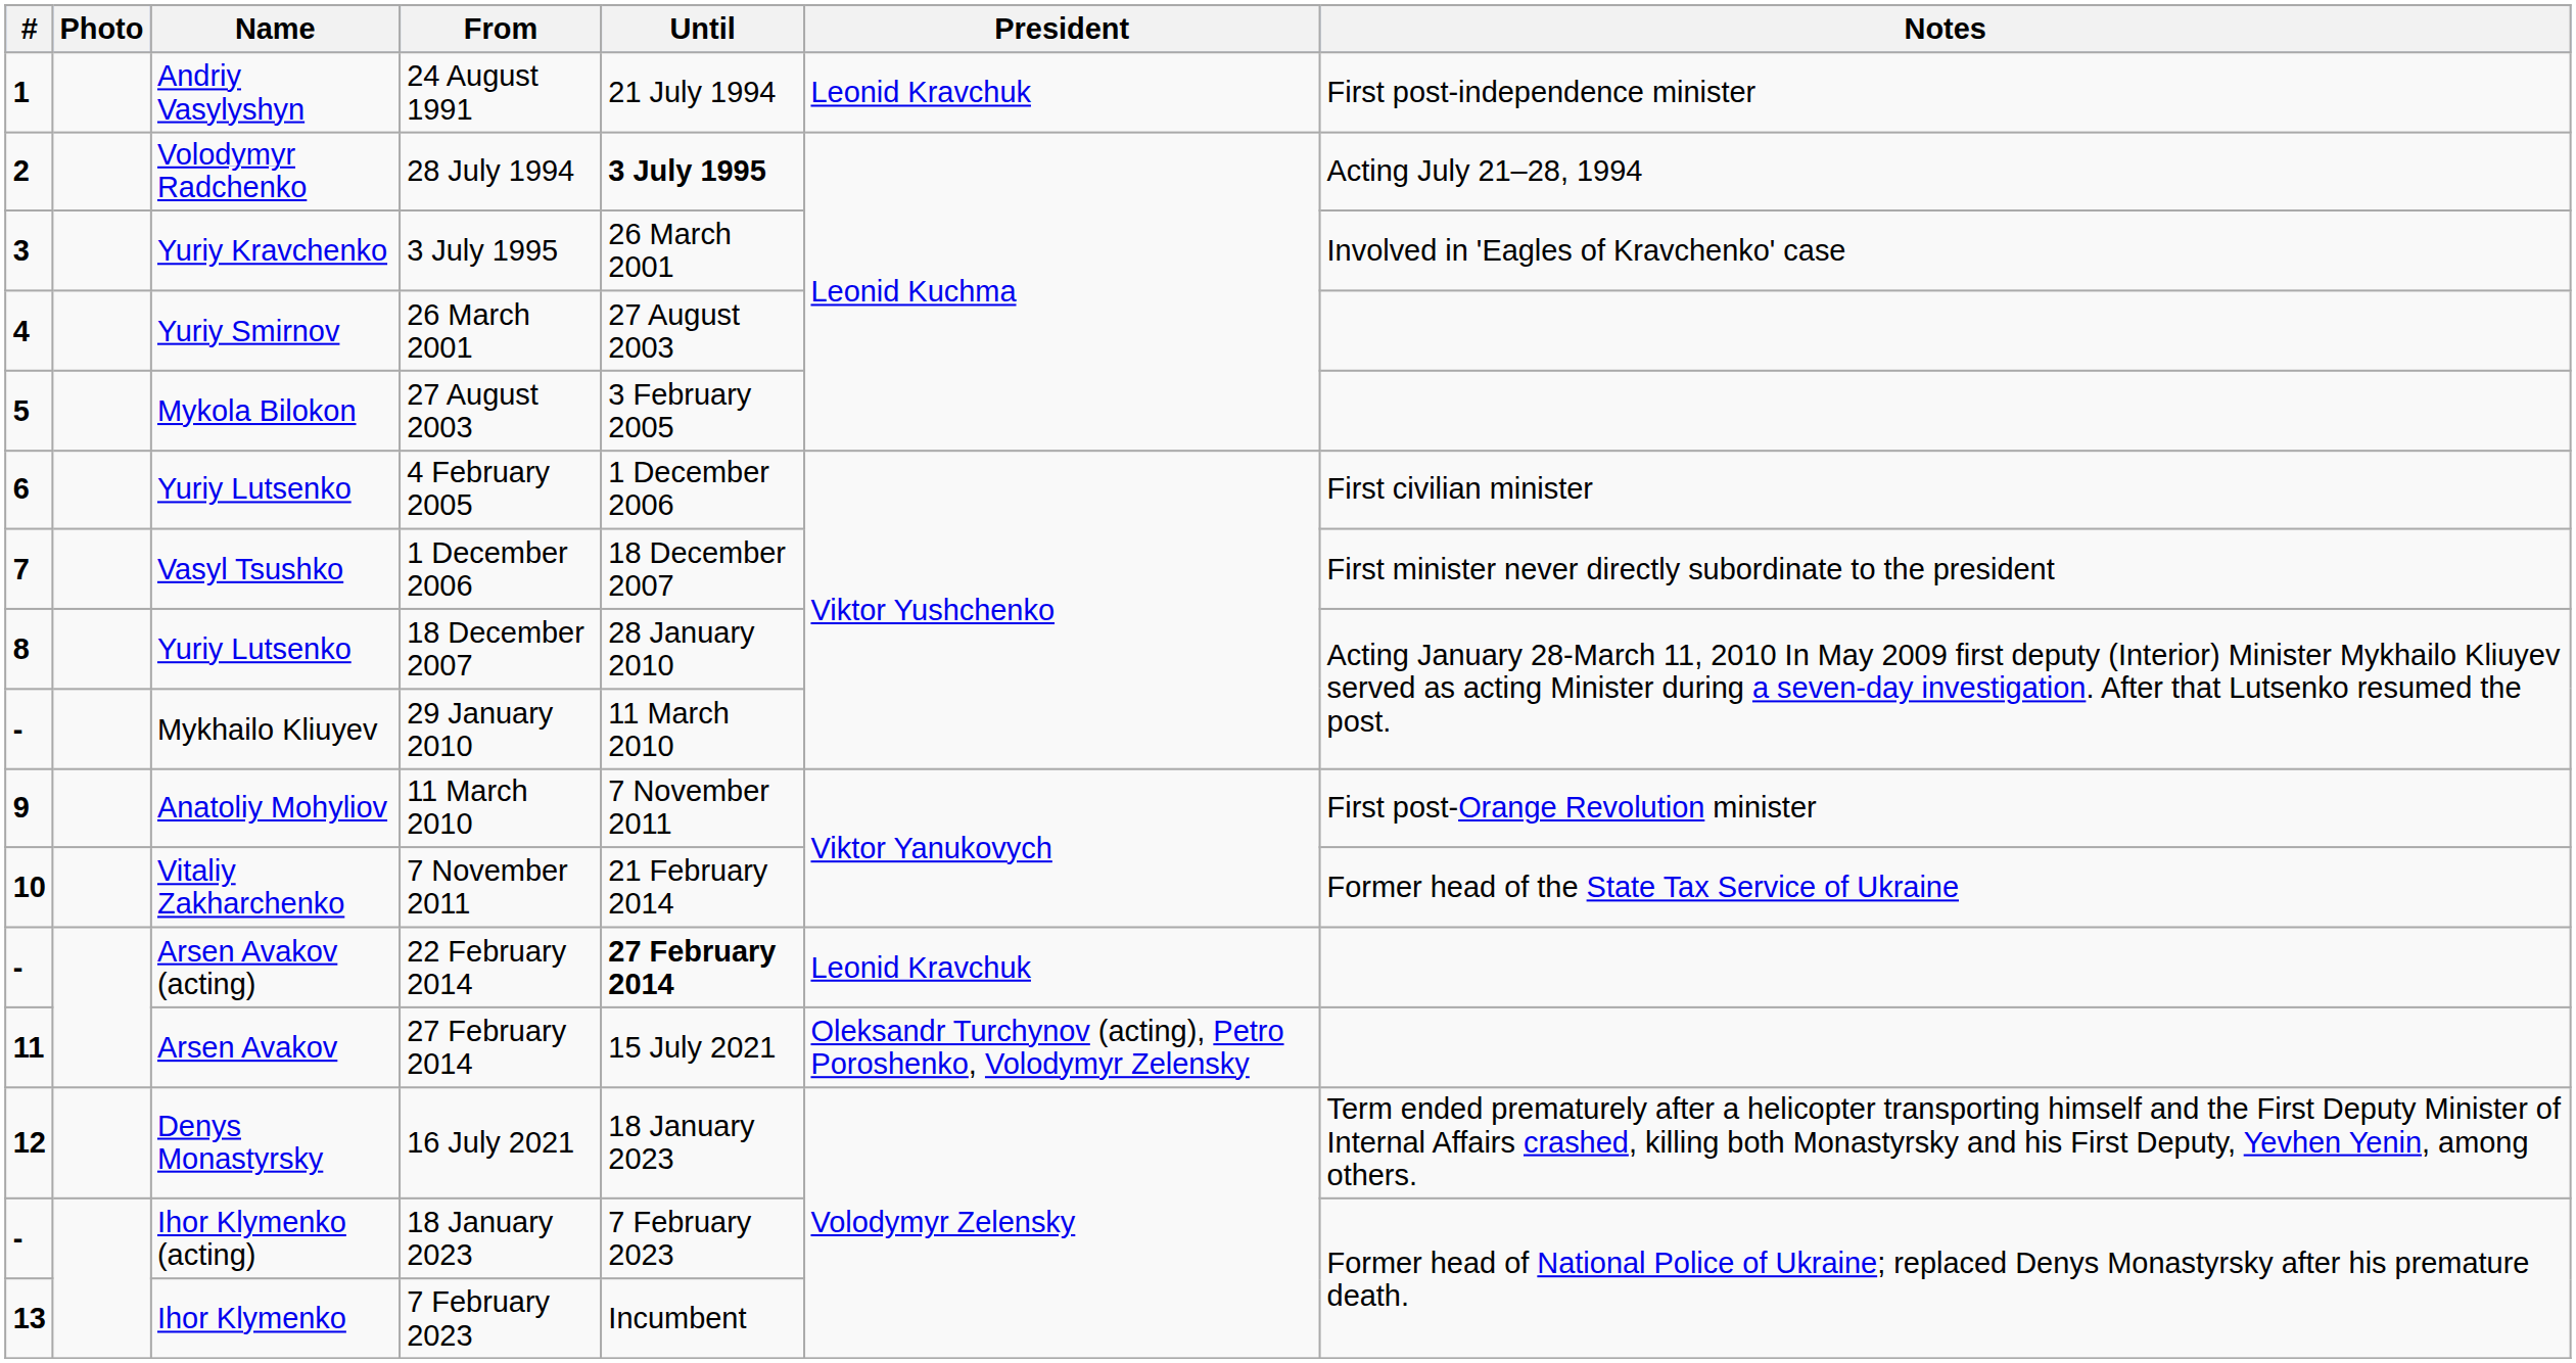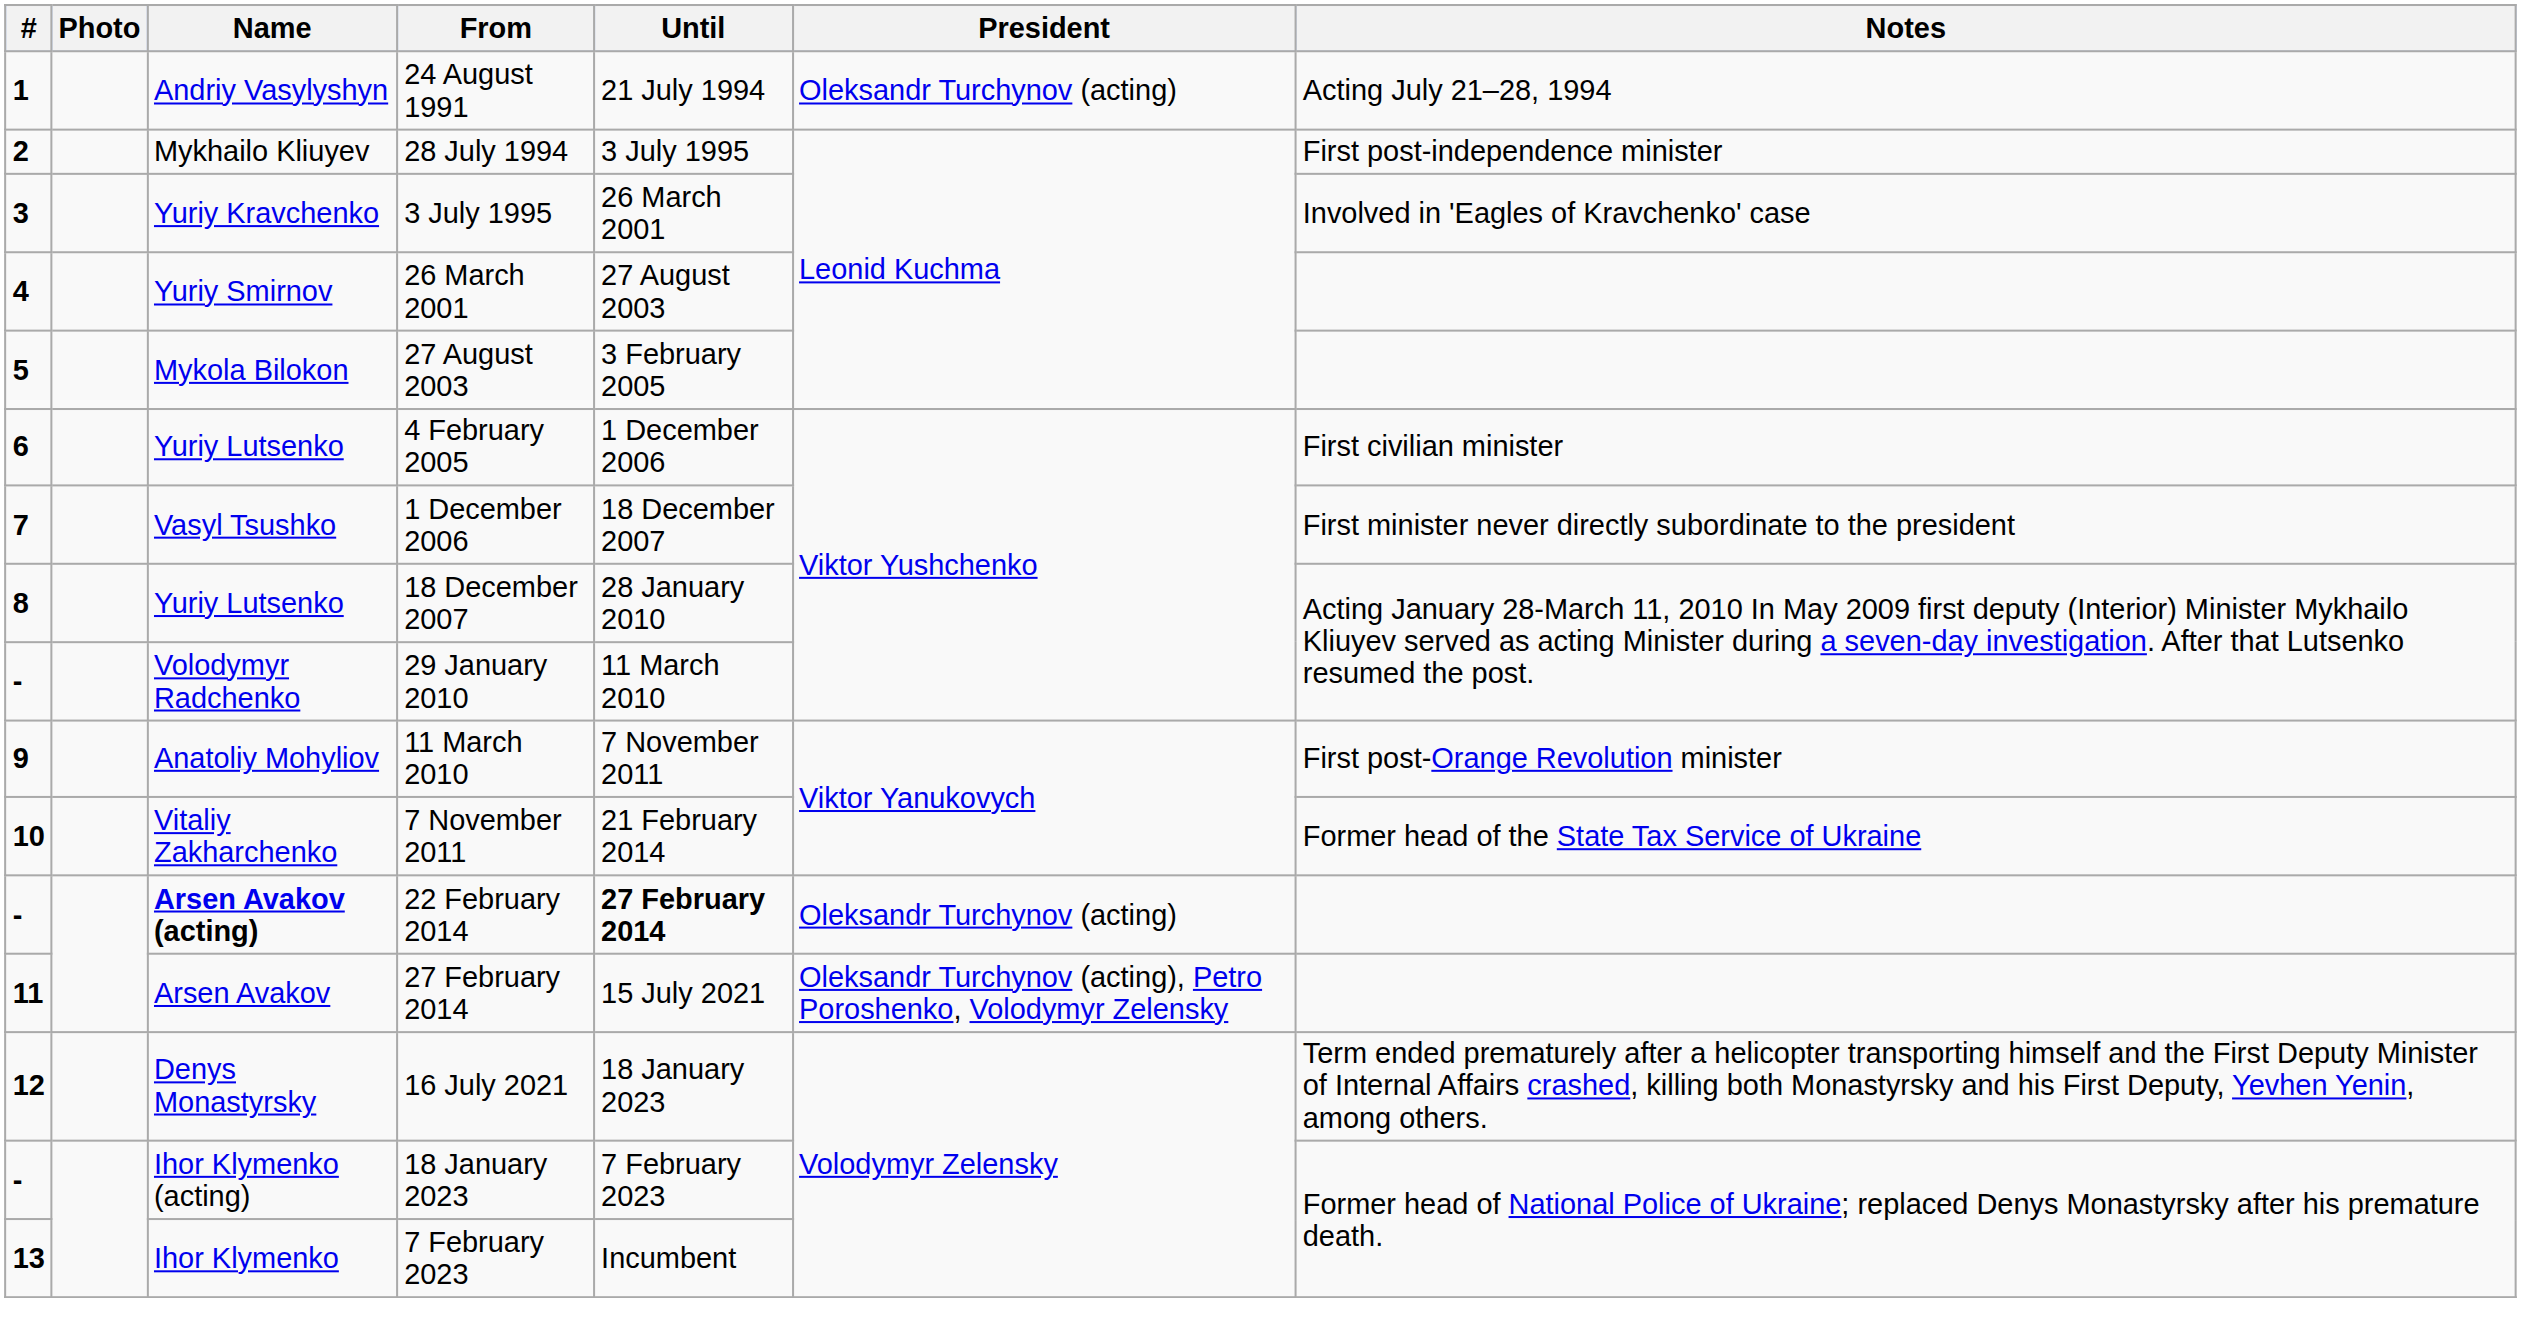24 August 1991 | President: Leonid Kravchuk -> Oleksandr Turchynov (acting)
24 August 1991 | Notes: First post-independence minister -> Acting July 21–28, 1994
28 July 1994 | Name: Volodymyr Radchenko -> Mykhailo Kliuyev
28 July 1994 | Until: bold -> normal
28 July 1994 | Notes: Acting July 21–28, 1994 -> First post-independence minister
29 January 2010 | Name: Mykhailo Kliuyev -> Volodymyr Radchenko
22 February 2014 | Name: normal -> bold
22 February 2014 | President: Leonid Kravchuk -> Oleksandr Turchynov (acting)
